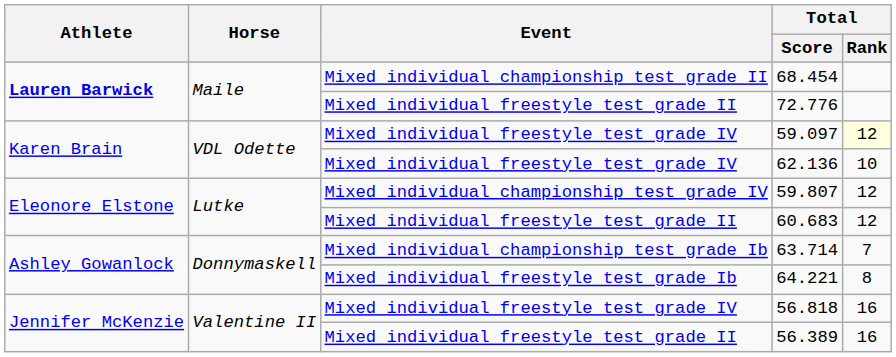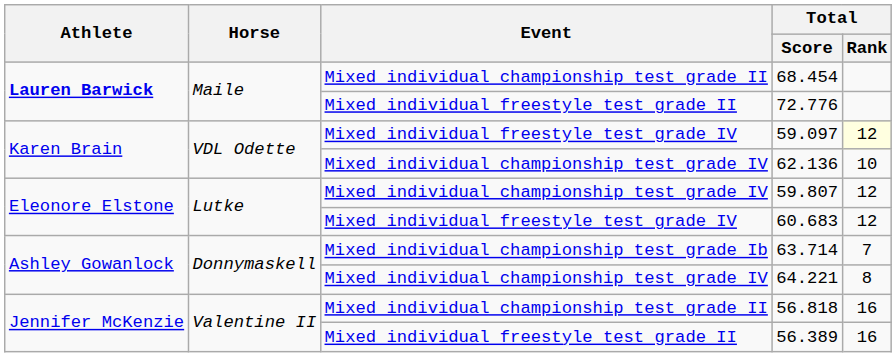62.136 | Event: Mixed individual freestyle test grade IV -> Mixed individual championship test grade IV
60.683 | Event: Mixed individual freestyle test grade II -> Mixed individual freestyle test grade IV
64.221 | Event: Mixed individual freestyle test grade Ib -> Mixed individual championship test grade IV
56.818 | Event: Mixed individual freestyle test grade IV -> Mixed individual championship test grade II
